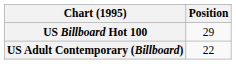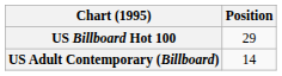US Adult Contemporary (Billboard) | Position: 22 -> 14
